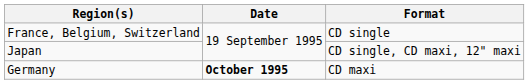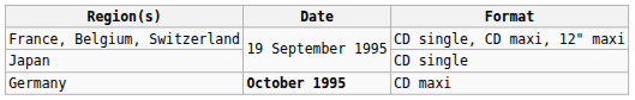France, Belgium, Switzerland | Format: CD single -> CD single, CD maxi, 12" maxi
Japan | Format: CD single, CD maxi, 12" maxi -> CD single
